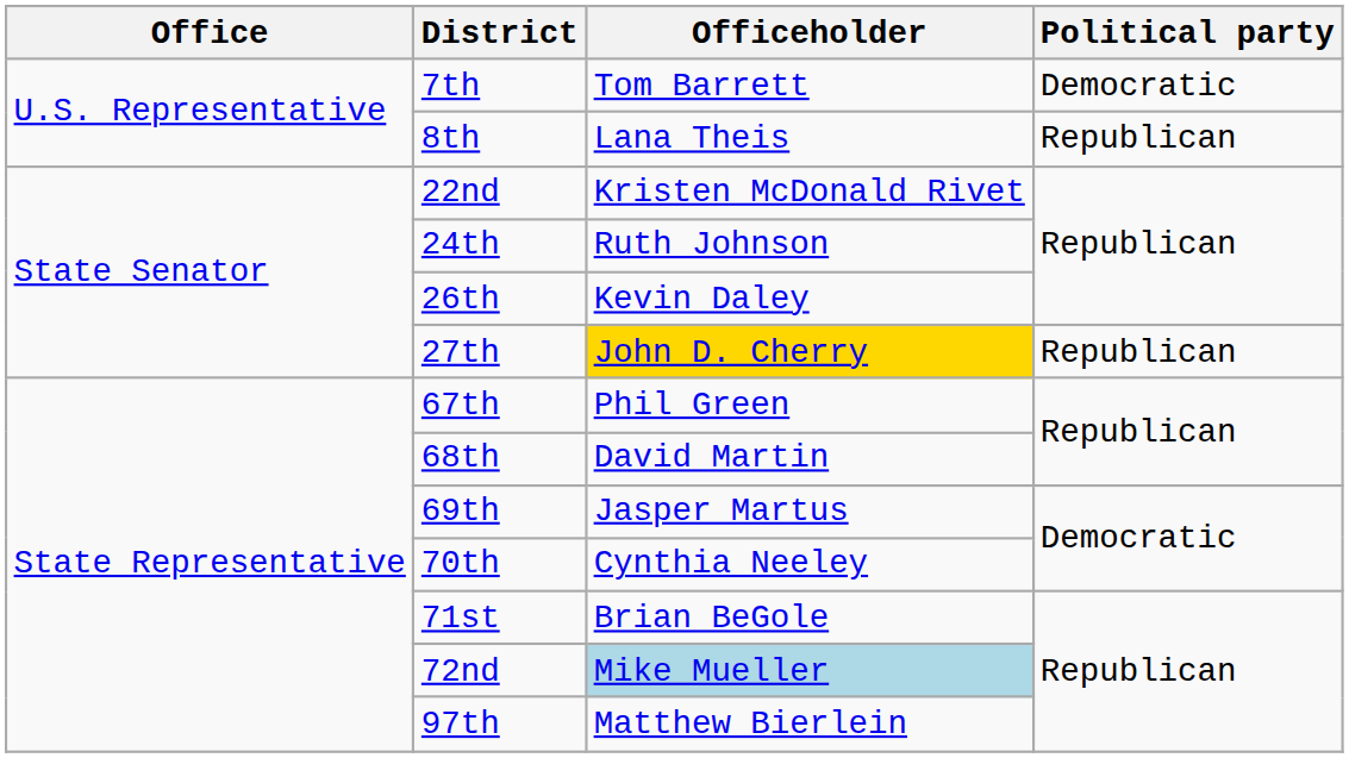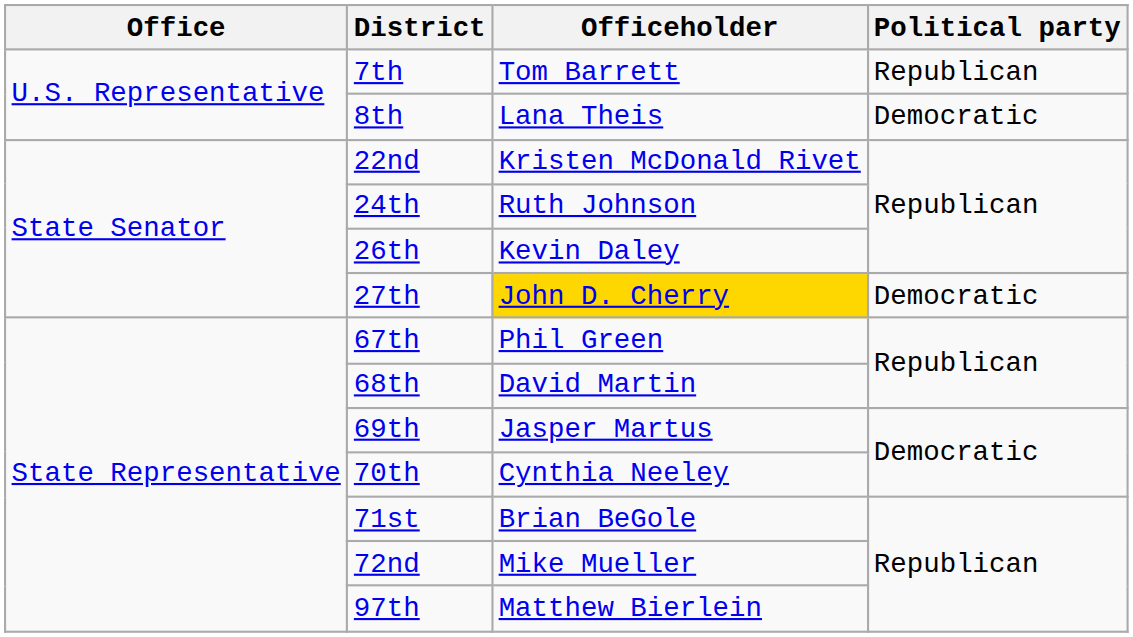7th | Political party: Democratic -> Republican
8th | Political party: Republican -> Democratic
27th | Political party: Republican -> Democratic
72nd | Officeholder: lightblue background -> no background
